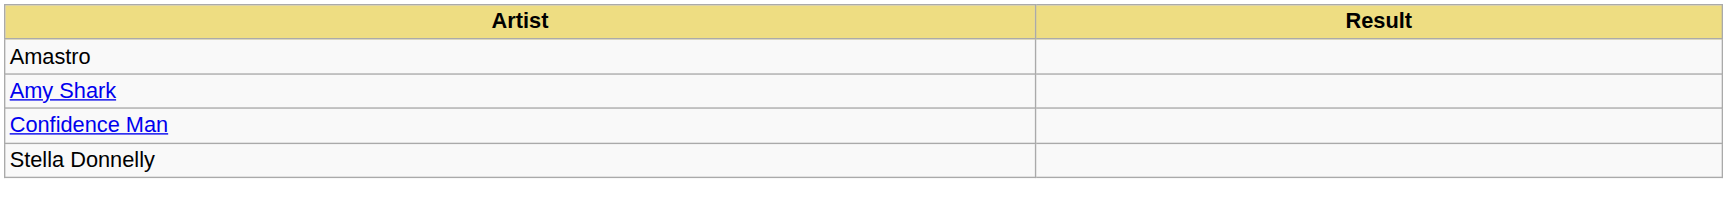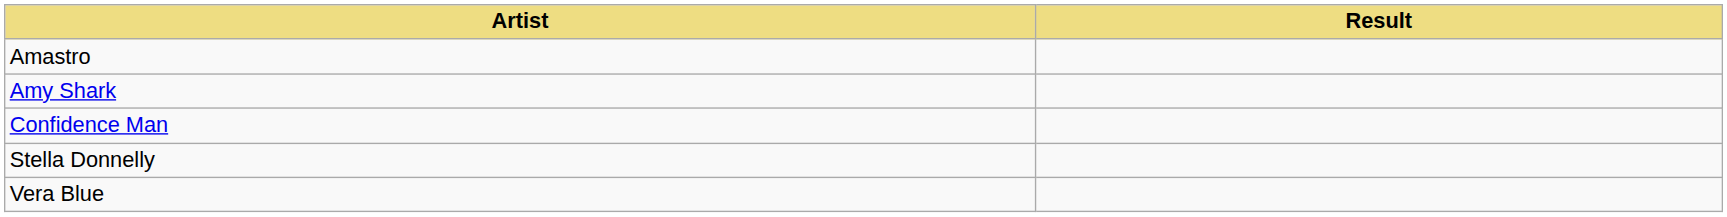+ row: Vera Blue
